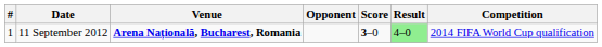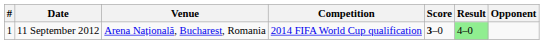columns swapped: Opponent <-> Competition
11 September 2012 | Venue: bold -> normal
